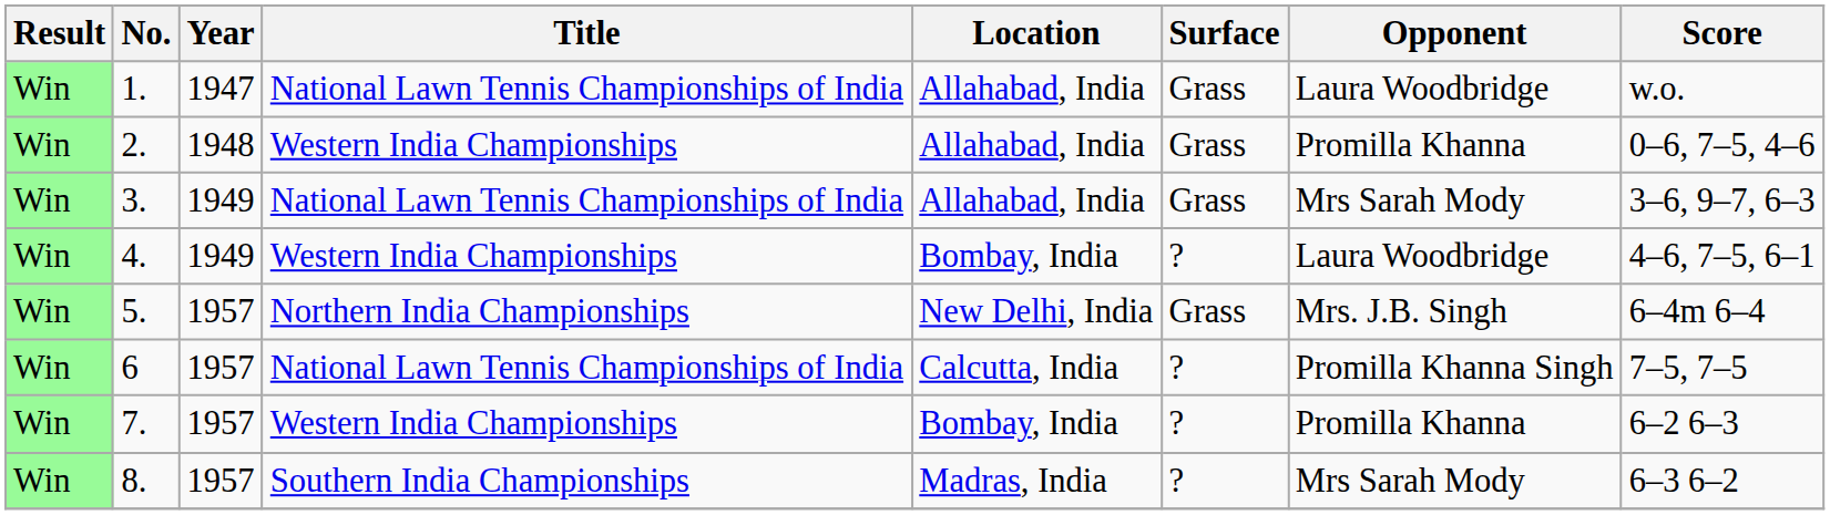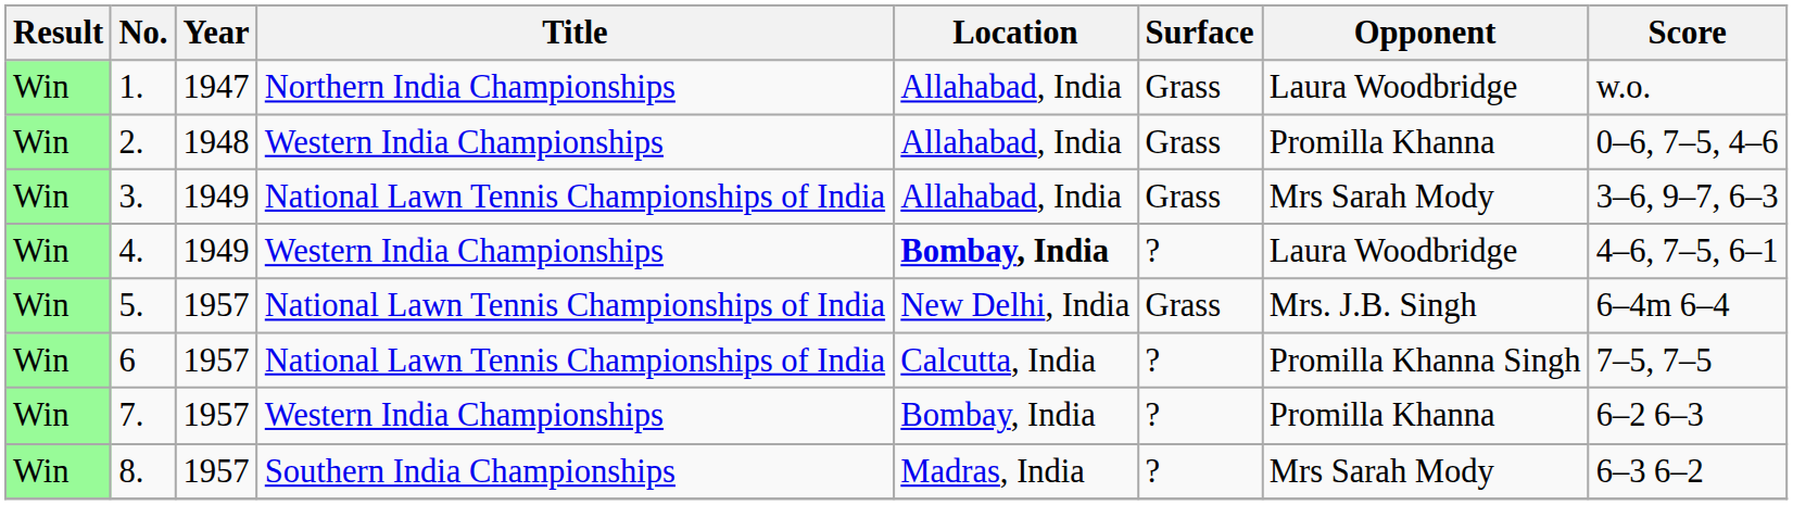1. | Title: National Lawn Tennis Championships of India -> Northern India Championships
4. | Location: normal -> bold
5. | Title: Northern India Championships -> National Lawn Tennis Championships of India
